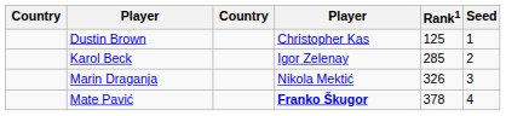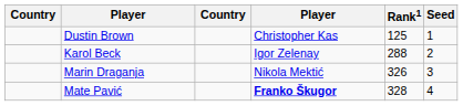Karol Beck | Rank1: 285 -> 288
Mate Pavić | Rank1: 378 -> 328
